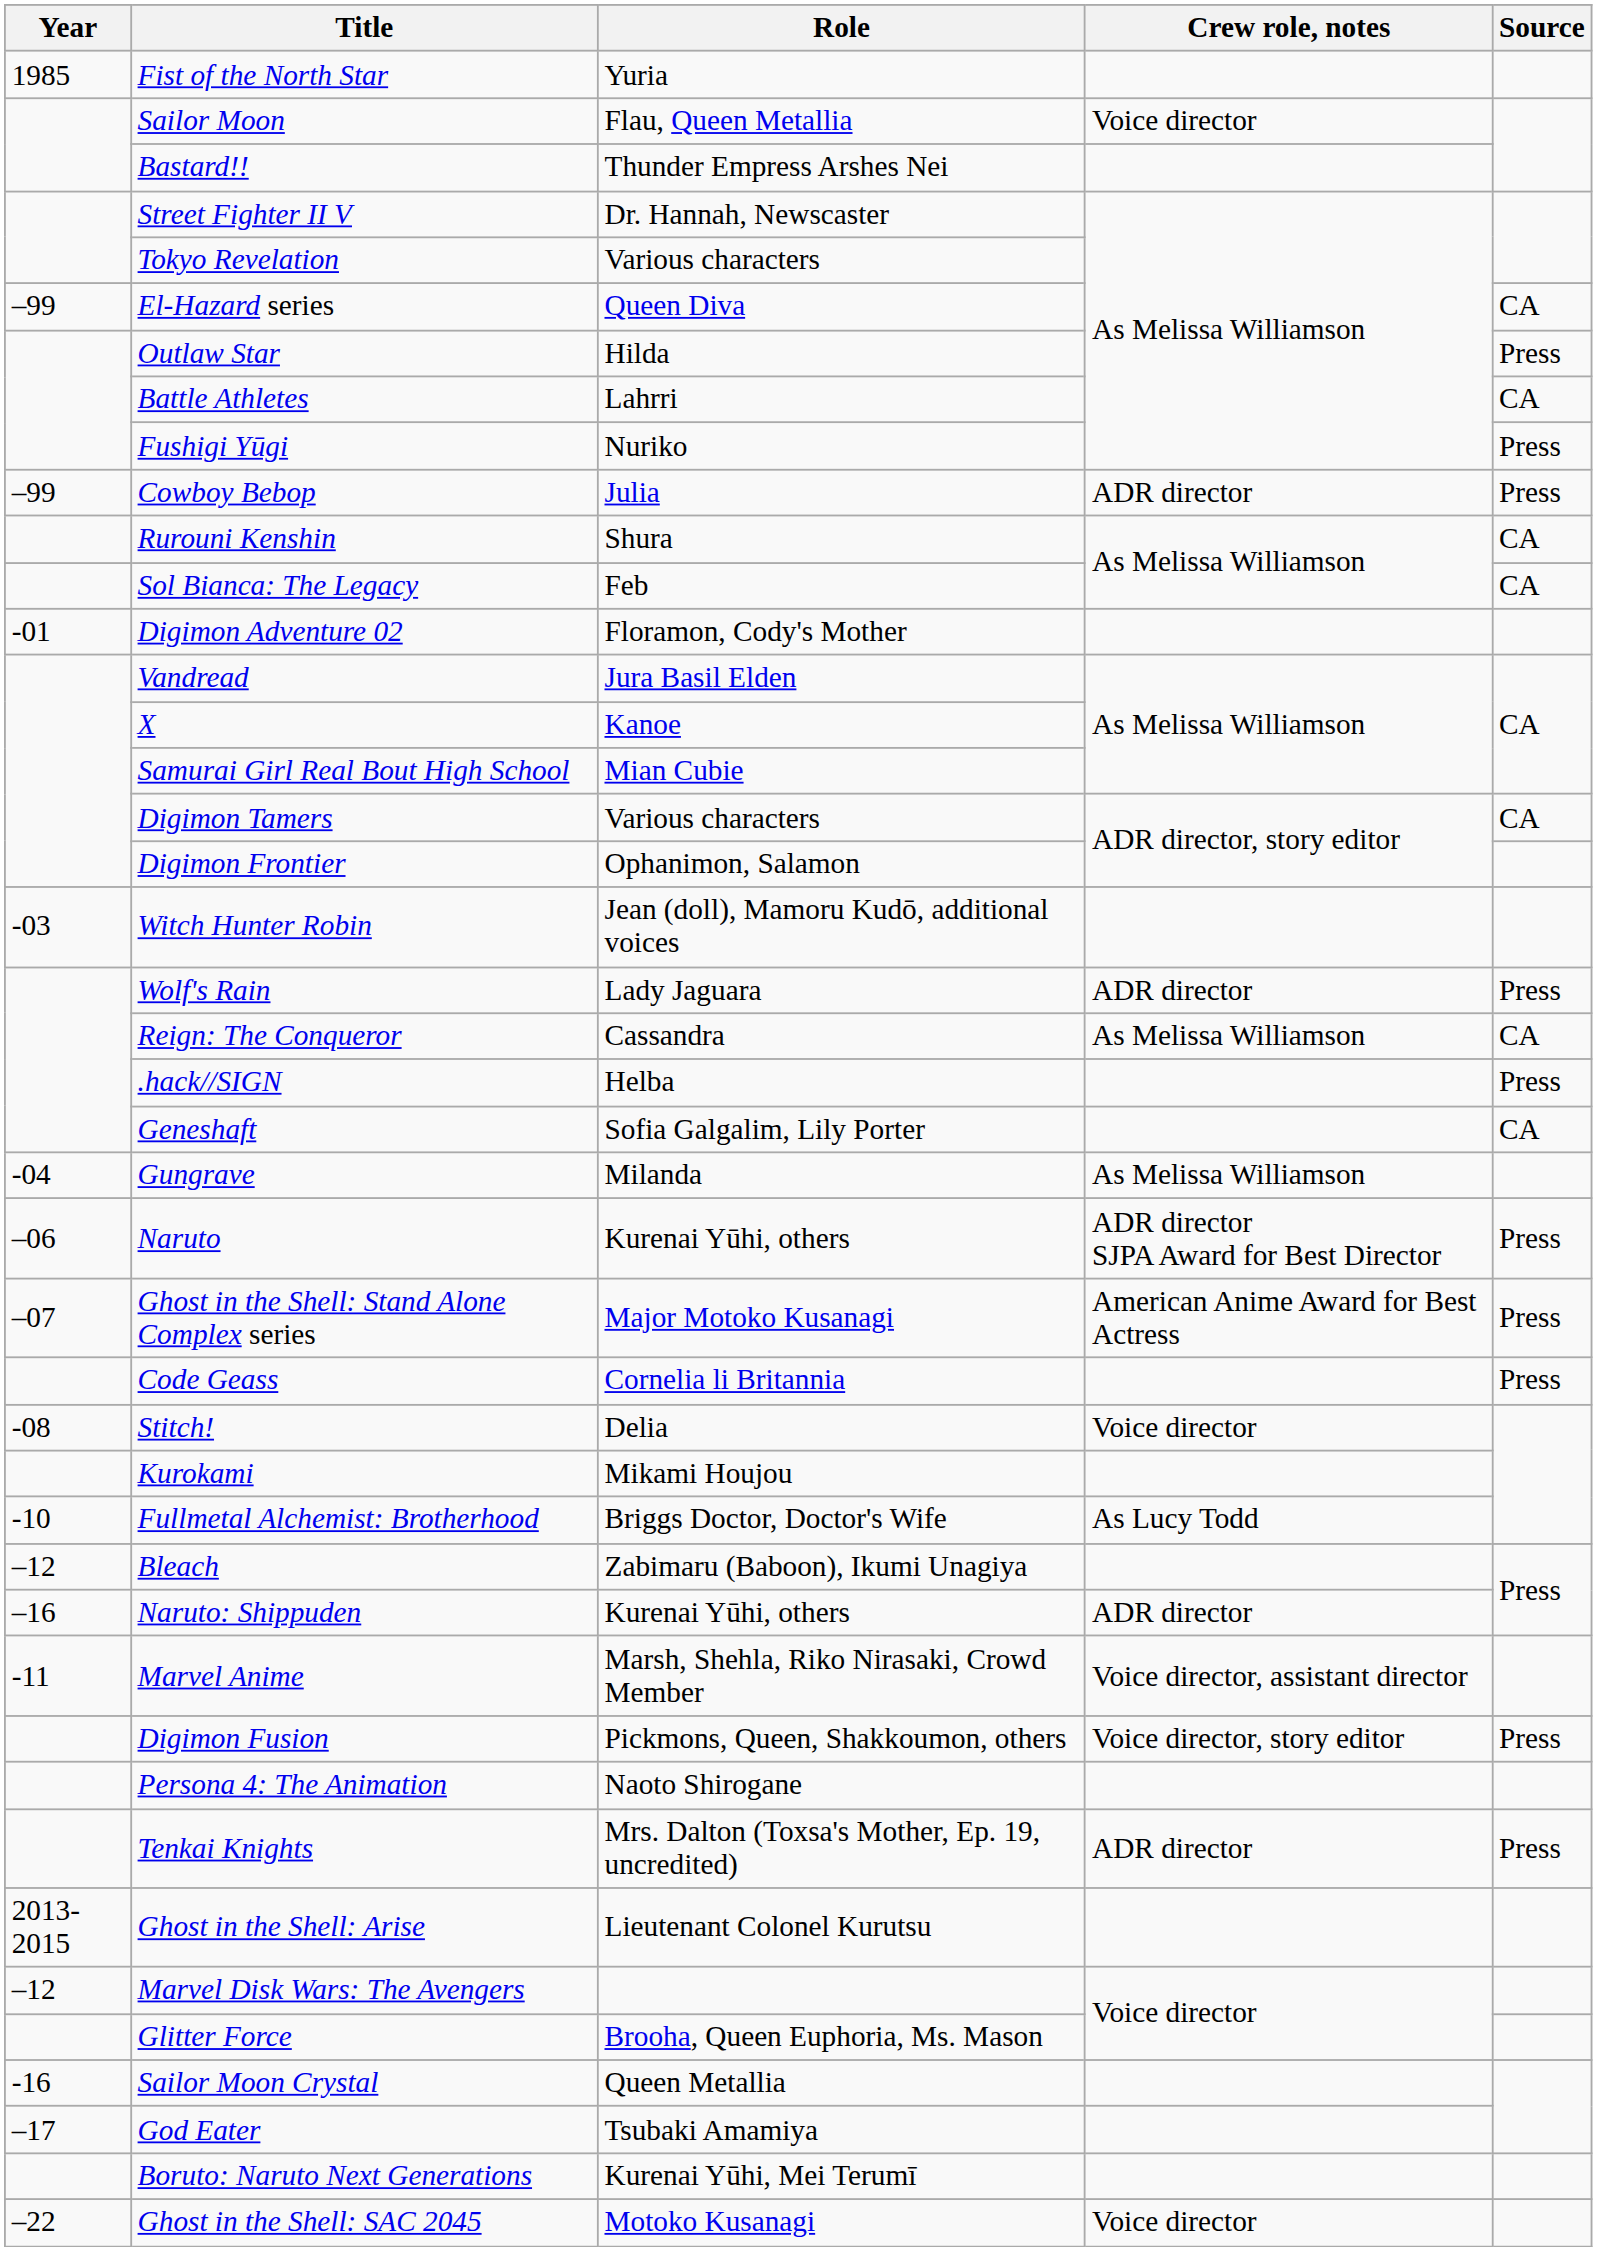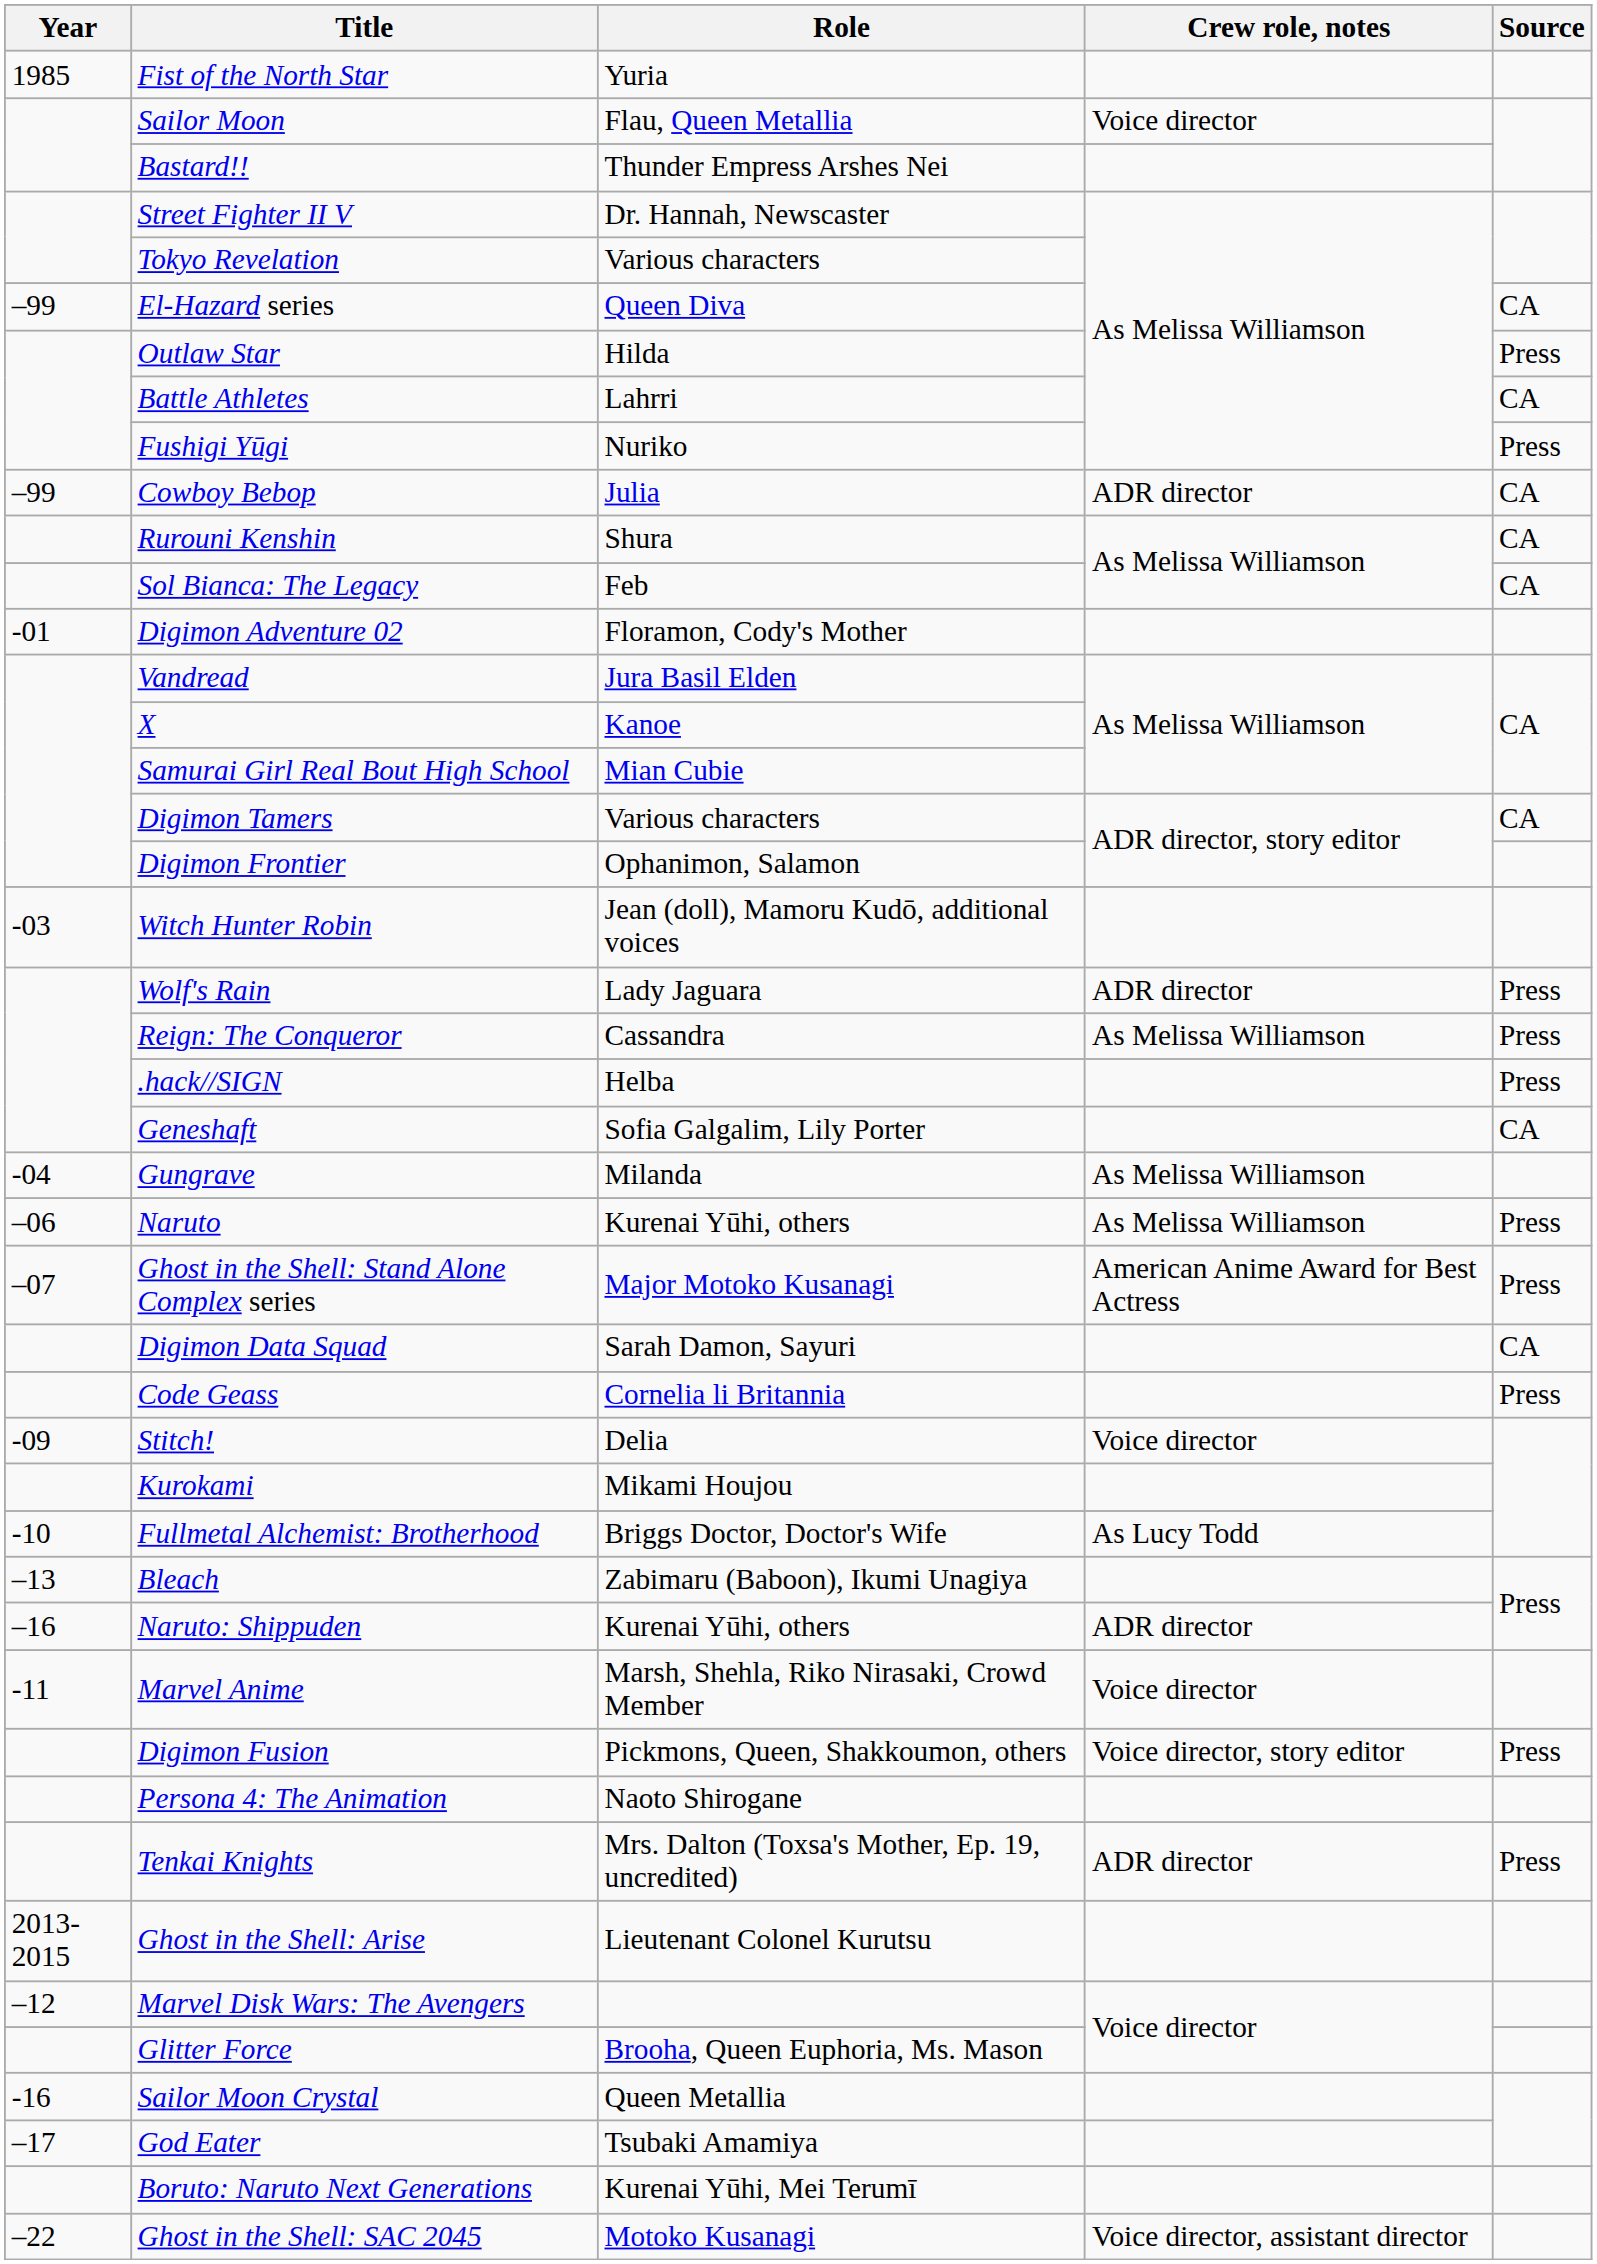Cowboy Bebop | Source: Press -> CA
Reign: The Conqueror | Source: CA -> Press
Naruto | Crew role, notes: ADR director SJPA Award for Best Director -> As Melissa Williamson
+ row: Digimon Data Squad | Sarah Damon, Sayuri | CA
Stitch! | Year: -08 -> -09
Bleach | Year: –12 -> –13
Marvel Anime | Crew role, notes: Voice director, assistant director -> Voice director
Ghost in the Shell: SAC 2045 | Crew role, notes: Voice director -> Voice director, assistant director
